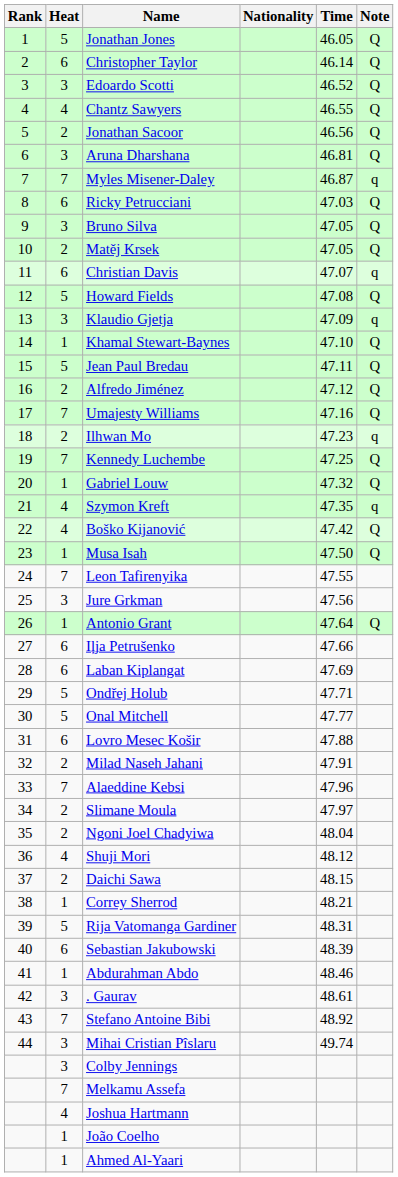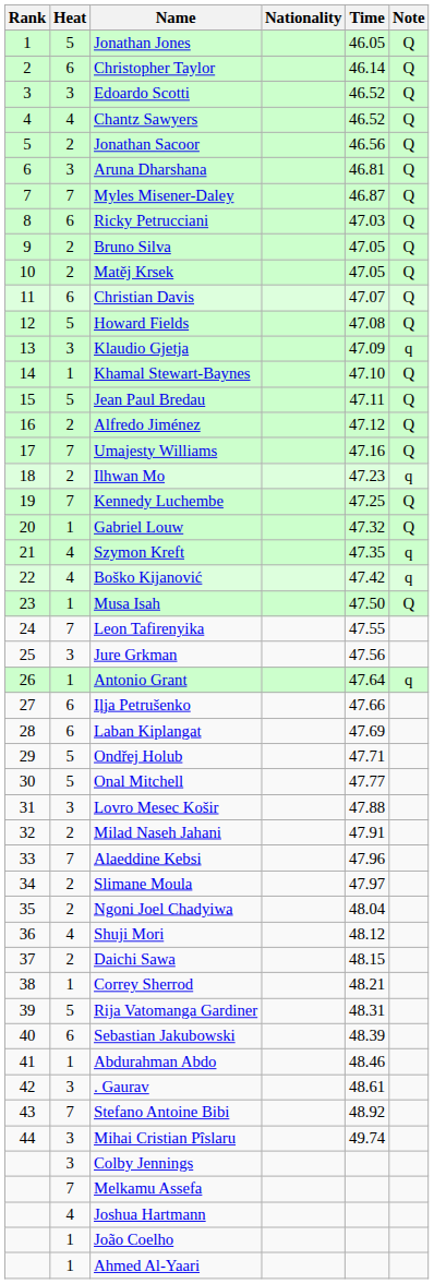Chantz Sawyers | Time: 46.55 -> 46.52
Myles Misener-Daley | Note: q -> Q
Bruno Silva | Heat: 3 -> 2
Christian Davis | Note: q -> Q
Boško Kijanović | Note: Q -> q
Antonio Grant | Note: Q -> q
Lovro Mesec Košir | Heat: 6 -> 3
